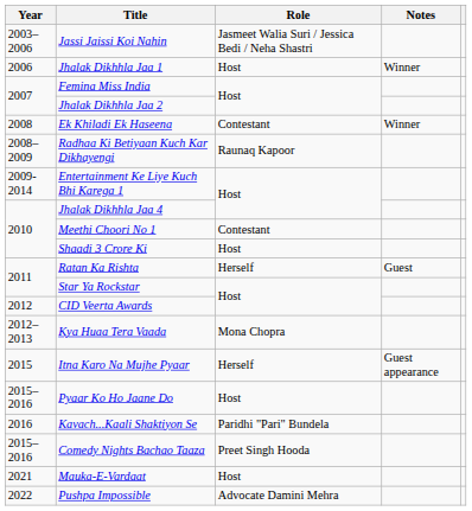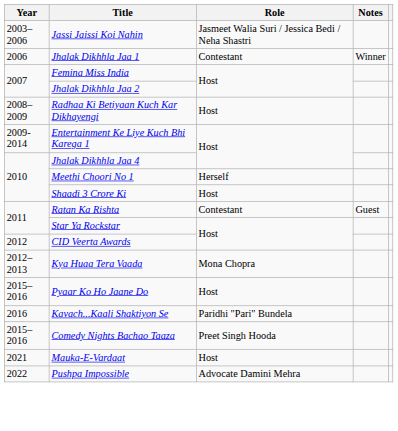Jhalak Dikhhla Jaa 1 | Role: Host -> Contestant
- row: 2008 | Ek Khiladi Ek Haseena | Contestant | Winner
Radhaa Ki Betiyaan Kuch Kar Dikhayengi | Role: Raunaq Kapoor -> Host
Meethi Choori No 1 | Role: Contestant -> Herself
Ratan Ka Rishta | Role: Herself -> Contestant
- row: 2015 | Itna Karo Na Mujhe Pyaar | Herself | Guest appearance
